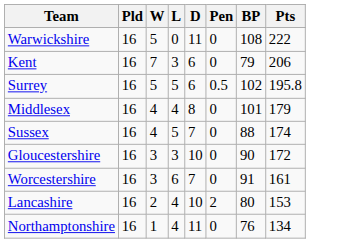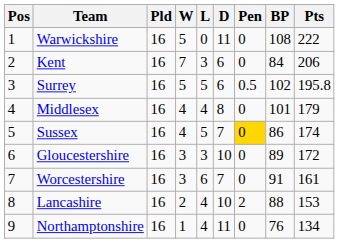+ column: Pos | 1 | 2 | 3 | 4 | 5 | 6 | 7 | 8 | 9
Kent | BP: 79 -> 84
Sussex | Pen: no background -> gold background
Sussex | BP: 88 -> 86
Gloucestershire | BP: 90 -> 89
Lancashire | BP: 80 -> 88
